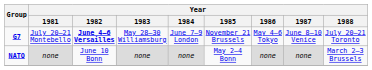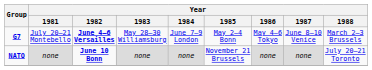G7 | Year / 1985: November 21 Brussels -> May 2–4 Bonn
G7 | Year / 1988: July 20–21 Toronto -> March 2–3 Brussels
NATO | Year / 1982: normal -> bold
NATO | Year / 1985: May 2–4 Bonn -> November 21 Brussels
NATO | Year / 1988: March 2–3 Brussels -> July 20–21 Toronto
